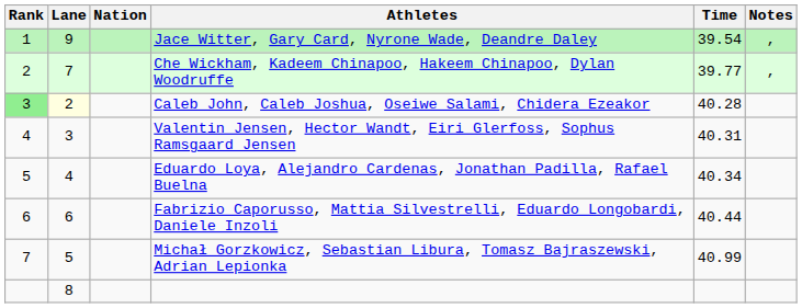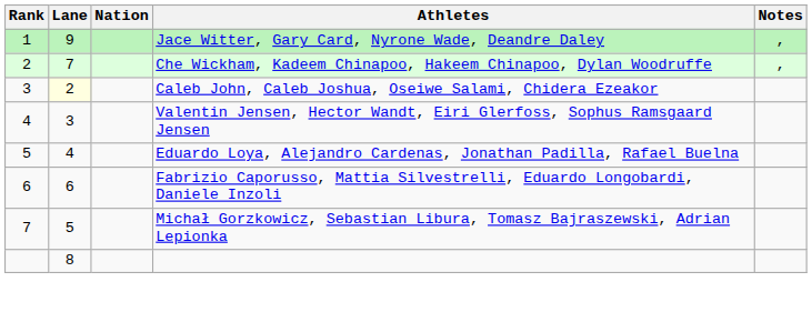- column: Time | 39.54 | 39.77 | 40.28 | 40.31 | 40.34 | 40.44 | 40.99
Caleb John, Caleb Joshua, Oseiwe Salami, Chidera Ezeakor | Rank: lightgreen background -> no background
